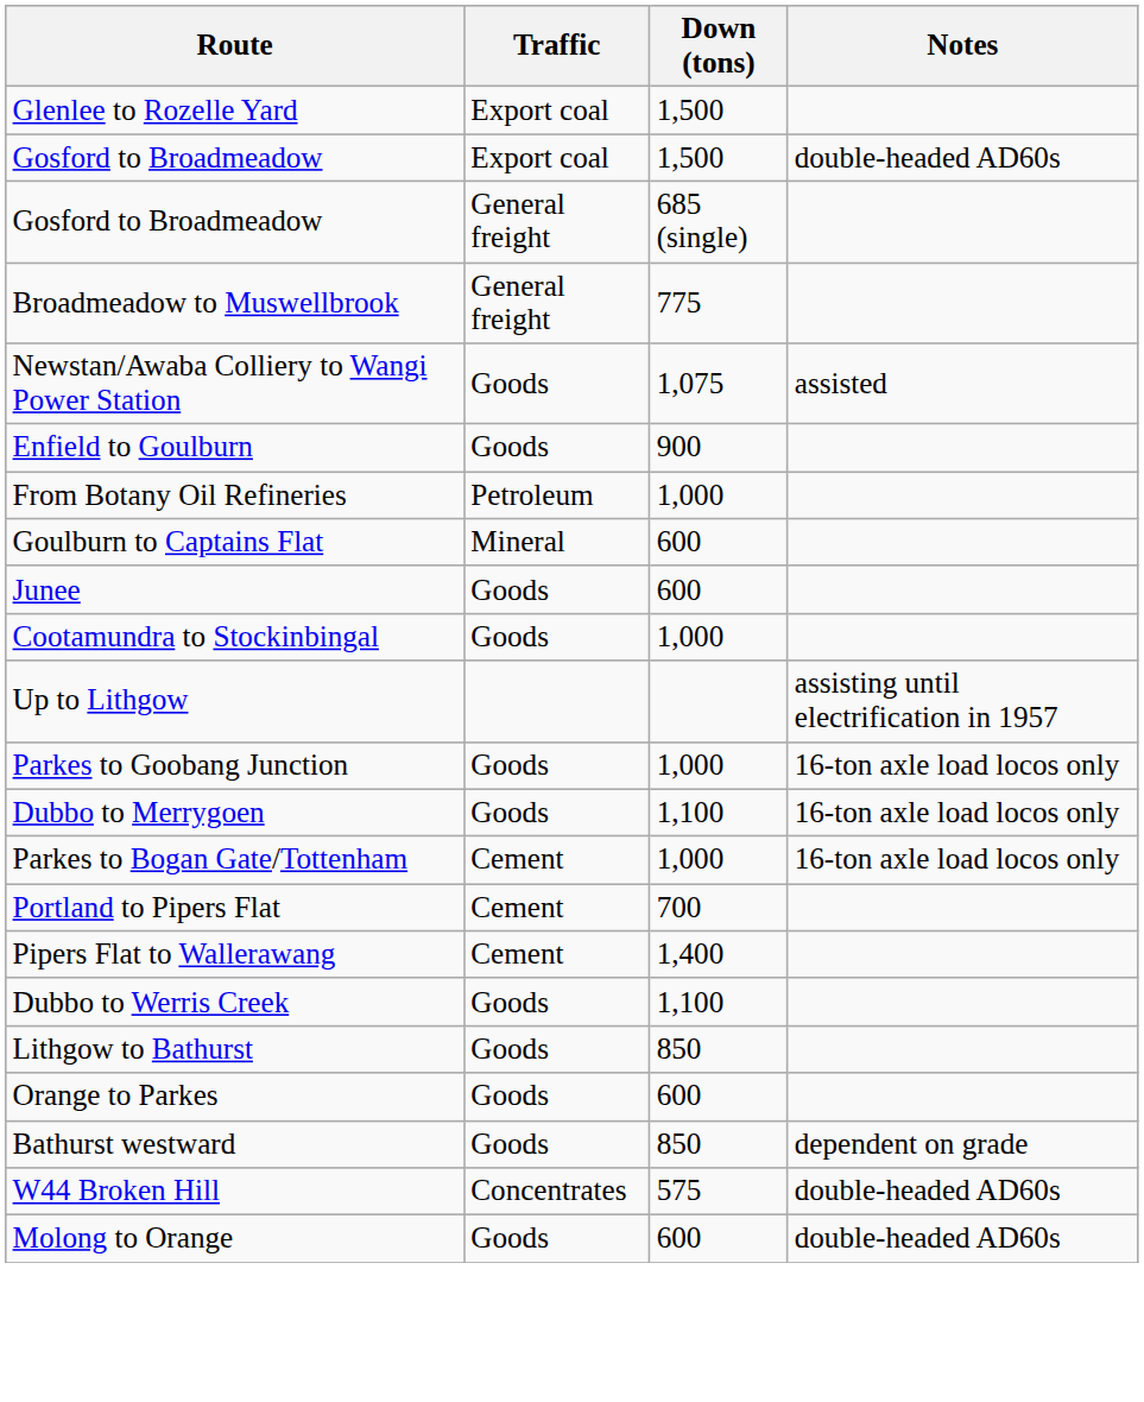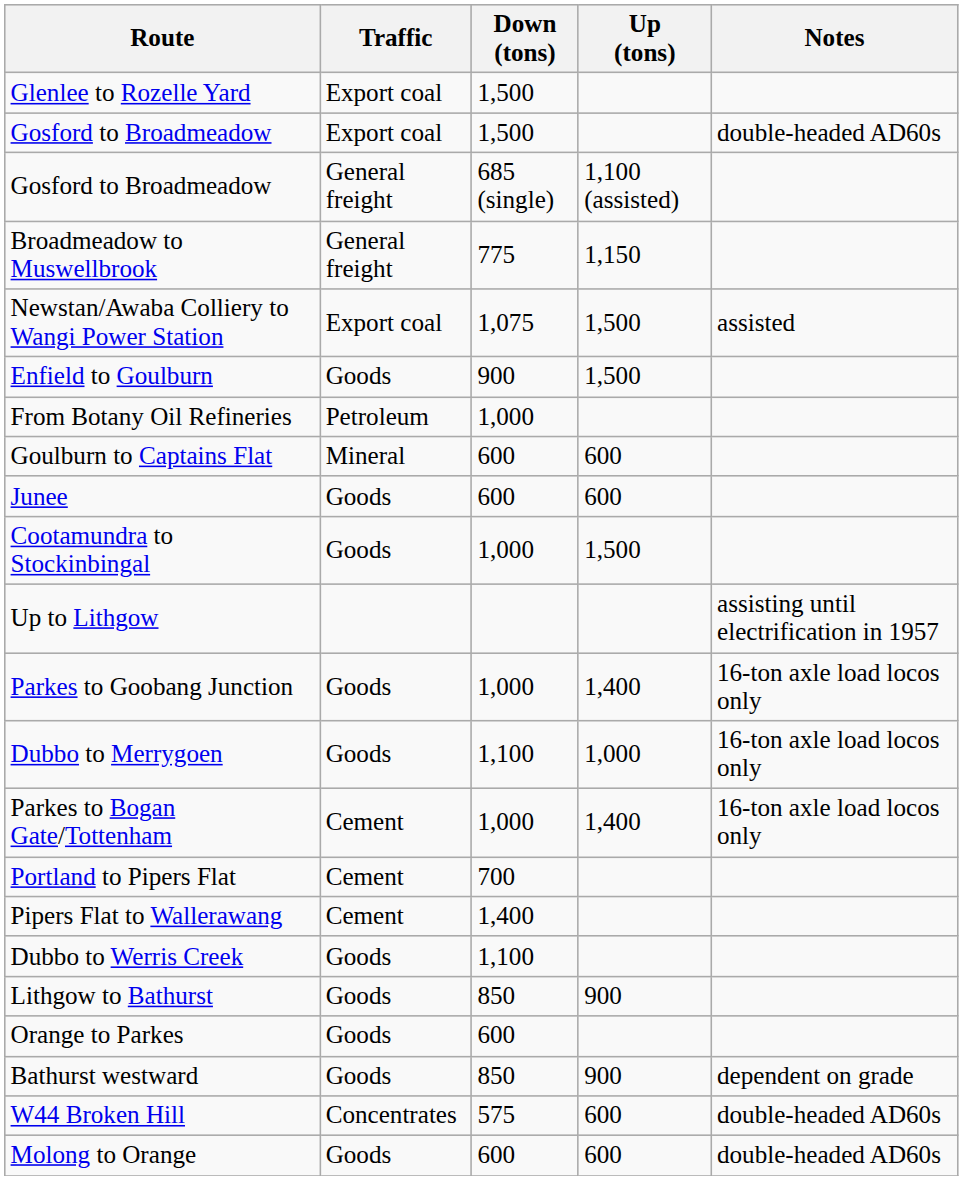+ column: Up (tons) | 1,100 (assisted) | 1,150 | 1,500 | 1,500 | 600 | 600 | 1,500 | 1,400 | 1,000 | 1,400 | 900 | 900 | 600 | 600
Newstan/Awaba Colliery to Wangi Power Station | Traffic: Goods -> Export coal
